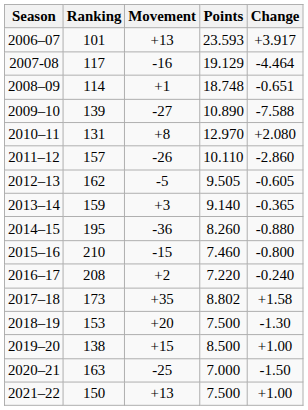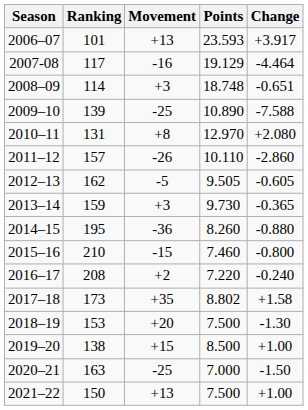2008–09 | Movement: +1 -> +3
2009–10 | Movement: -27 -> -25
2013–14 | Points: 9.140 -> 9.730
